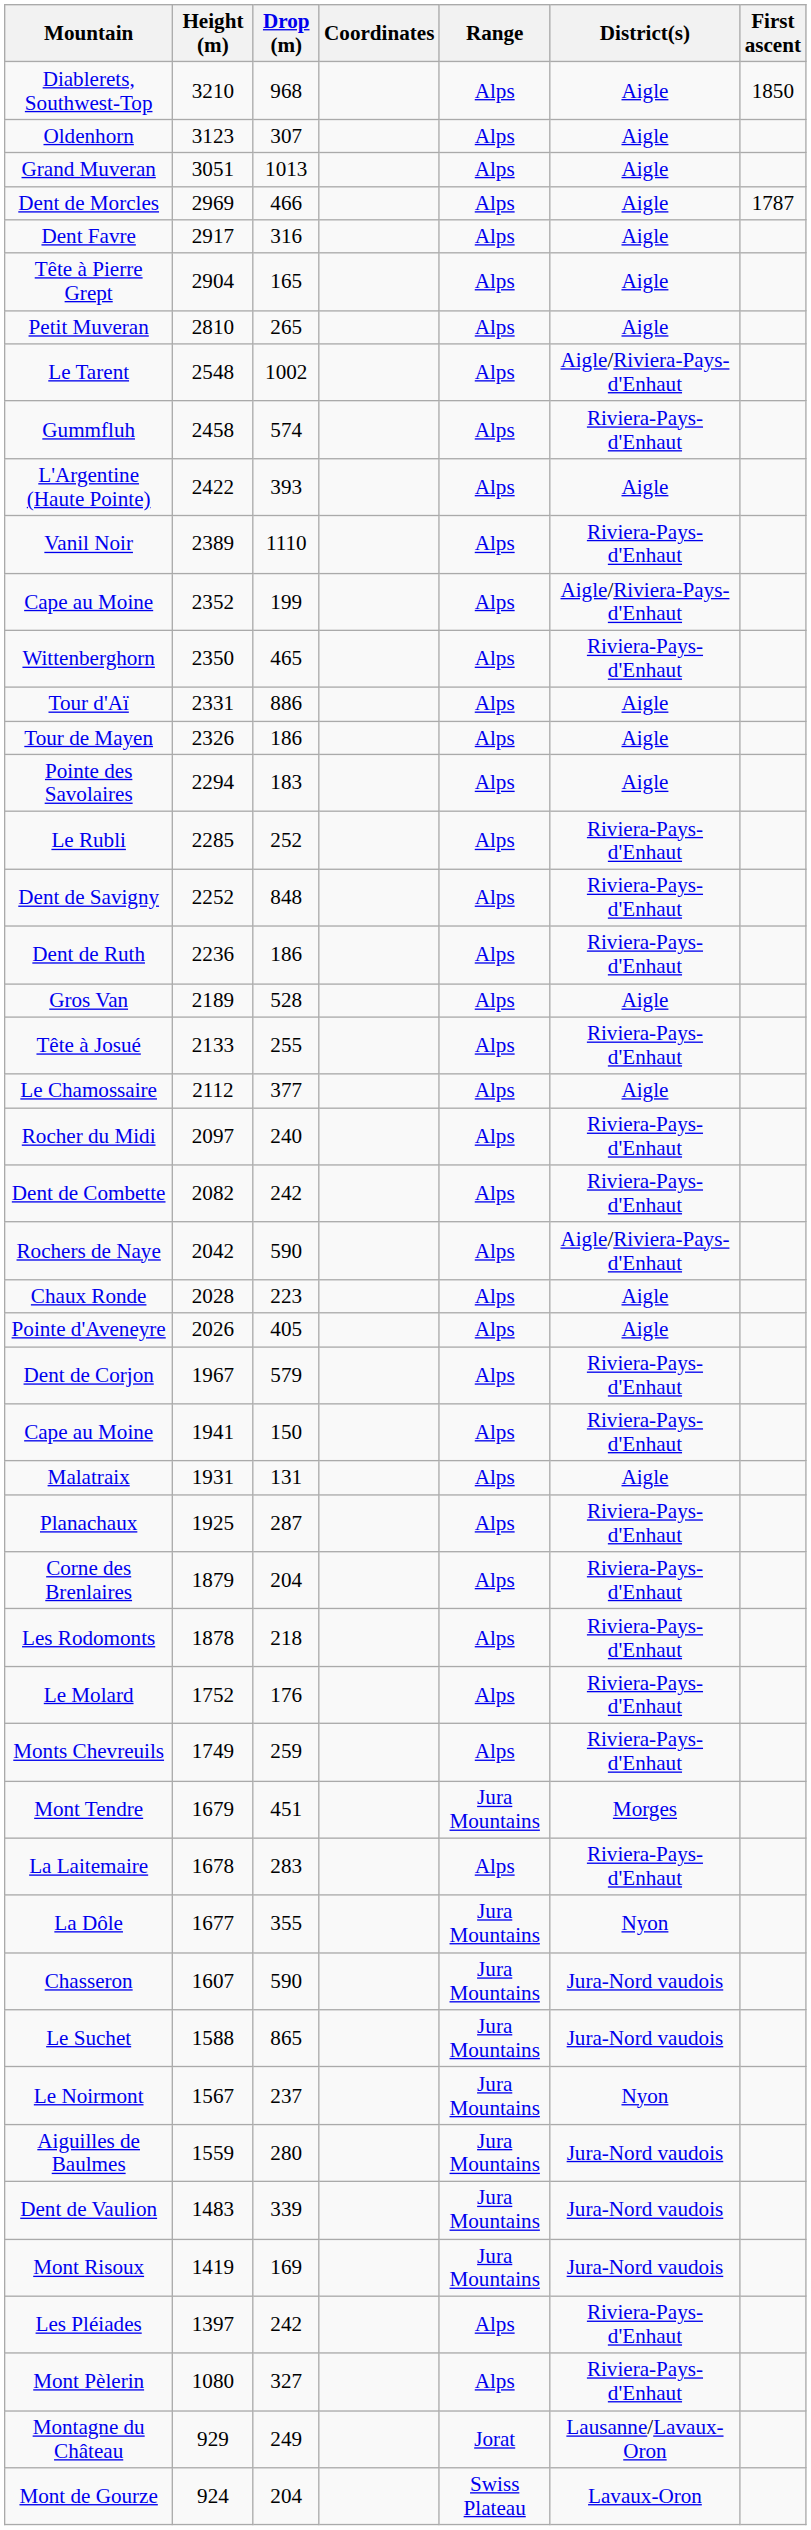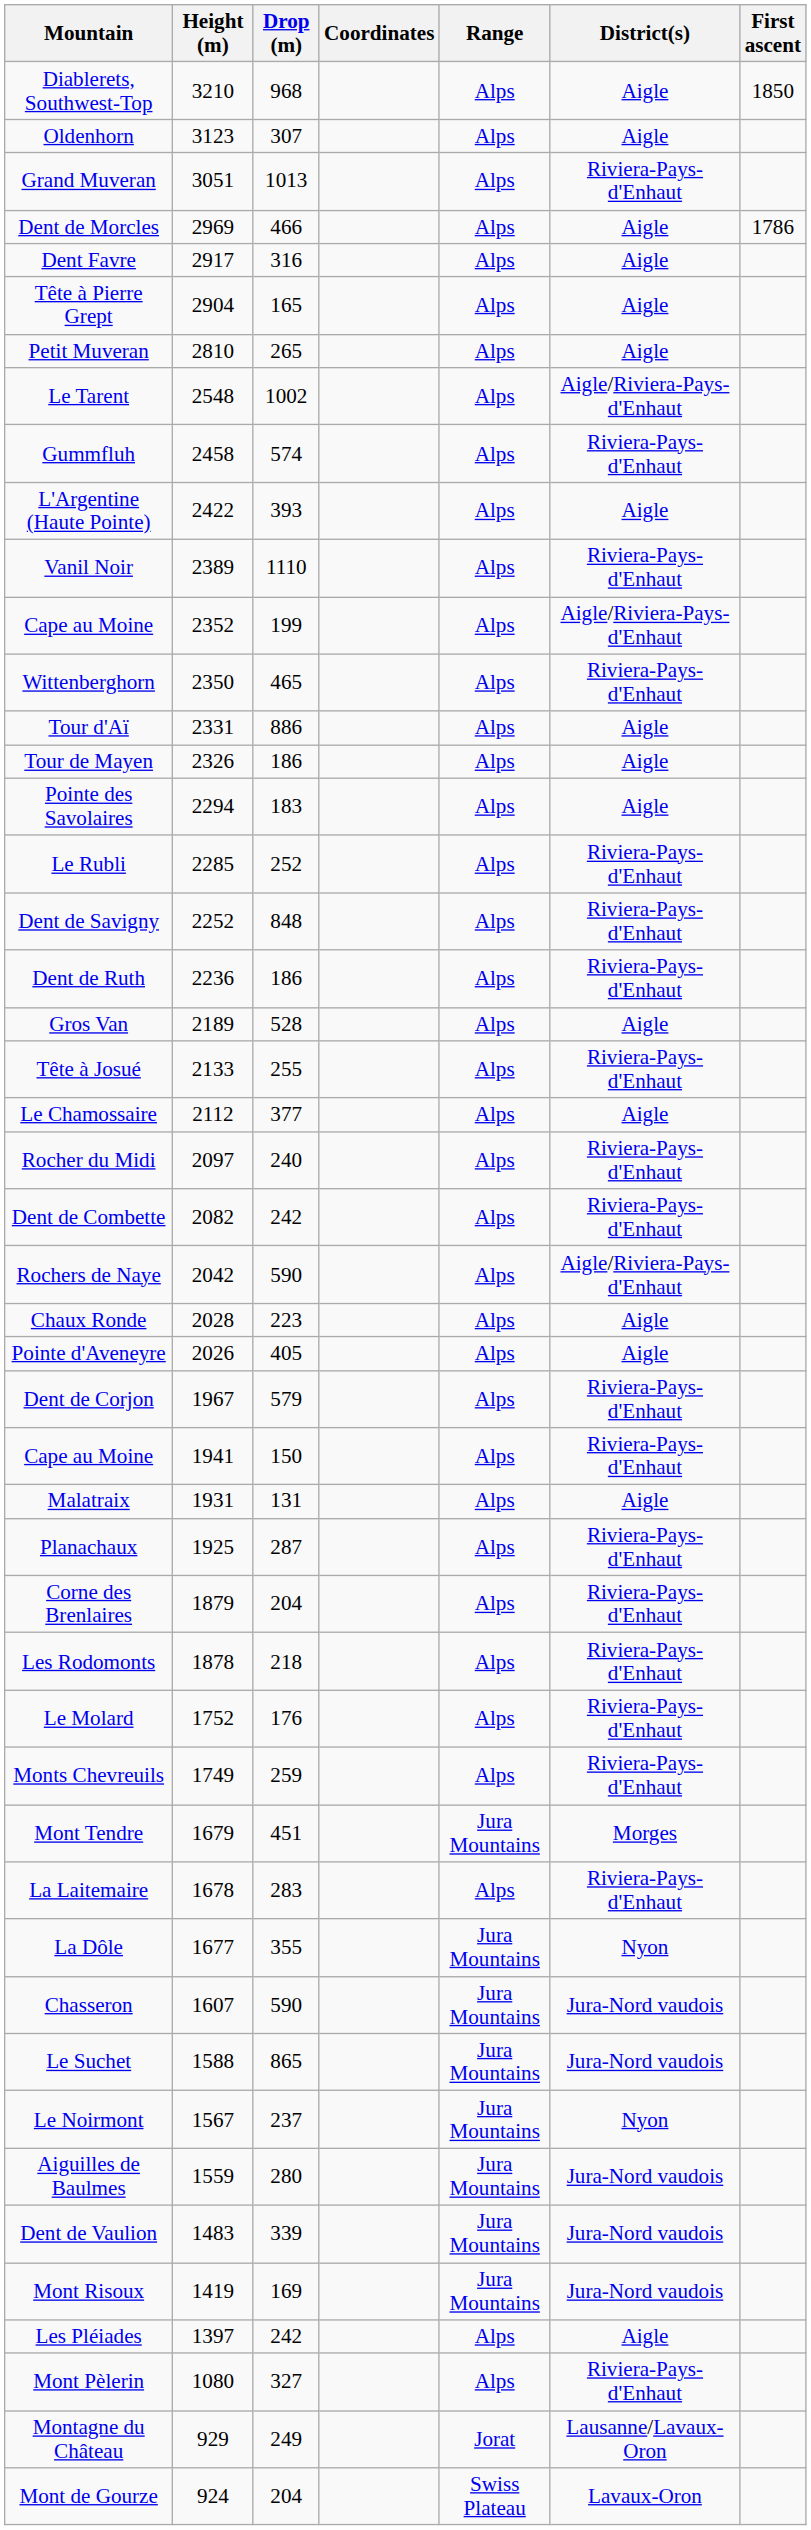Grand Muveran | District(s): Aigle -> Riviera-Pays-d'Enhaut
Dent de Morcles | First ascent: 1787 -> 1786
Les Pléiades | District(s): Riviera-Pays-d'Enhaut -> Aigle
